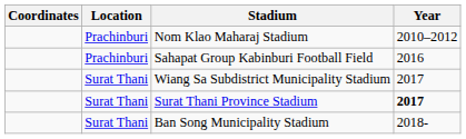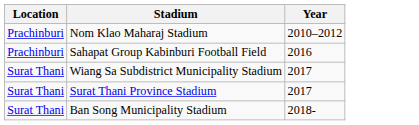- column: Coordinates
Surat Thani Province Stadium | Year: bold -> normal
